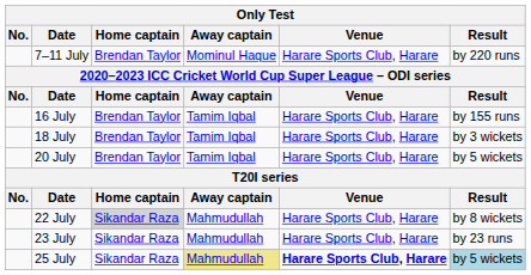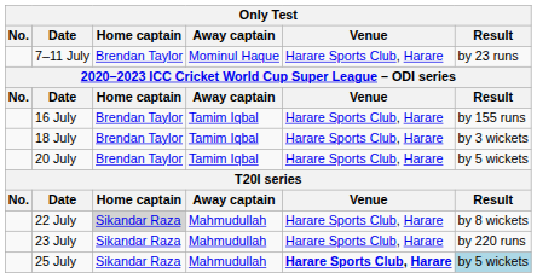7–11 July | Result: by 220 runs -> by 23 runs
23 July | Result: by 23 runs -> by 220 runs
25 July | Away captain: khaki background -> no background
